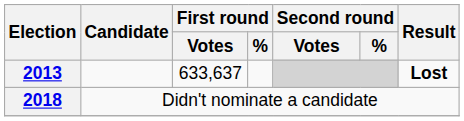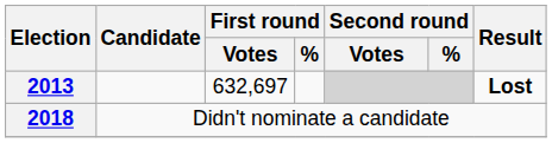2013 | First round / Votes: 633,637 -> 632,697
